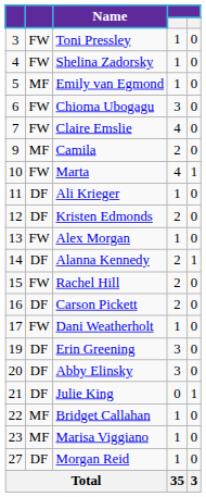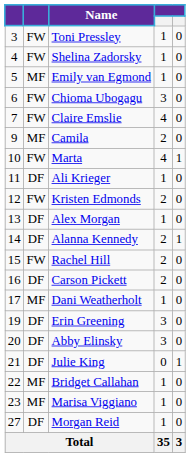Kristen Edmonds | column 2: DF -> FW
Alex Morgan | column 2: FW -> DF
Dani Weatherholt | column 2: FW -> MF
